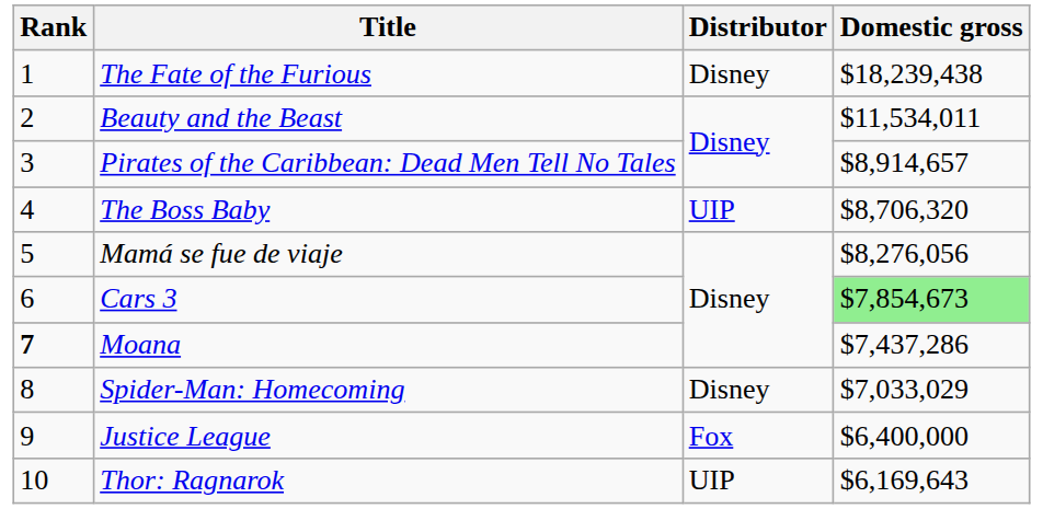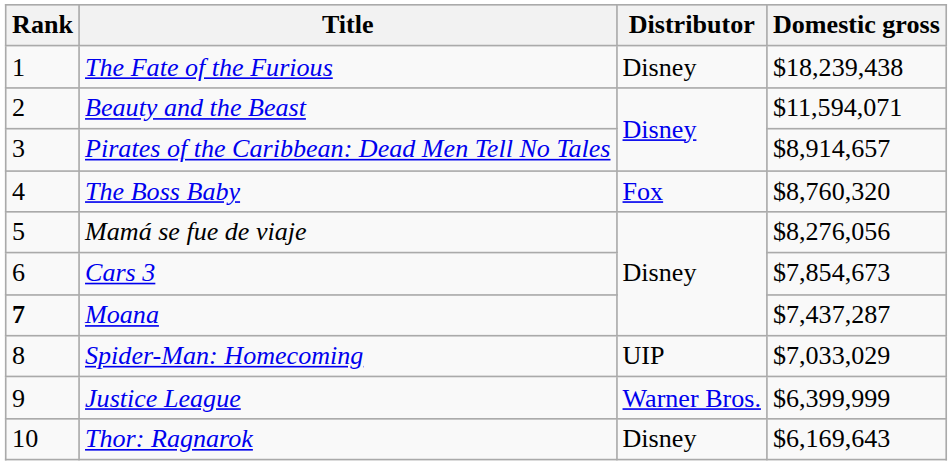Beauty and the Beast | Domestic gross: $11,534,011 -> $11,594,071
The Boss Baby | Distributor: UIP -> Fox
The Boss Baby | Domestic gross: $8,706,320 -> $8,760,320
Cars 3 | Domestic gross: lightgreen background -> no background
Moana | Domestic gross: $7,437,286 -> $7,437,287
Spider-Man: Homecoming | Distributor: Disney -> UIP
Justice League | Distributor: Fox -> Warner Bros.
Justice League | Domestic gross: $6,400,000 -> $6,399,999
Thor: Ragnarok | Distributor: UIP -> Disney
